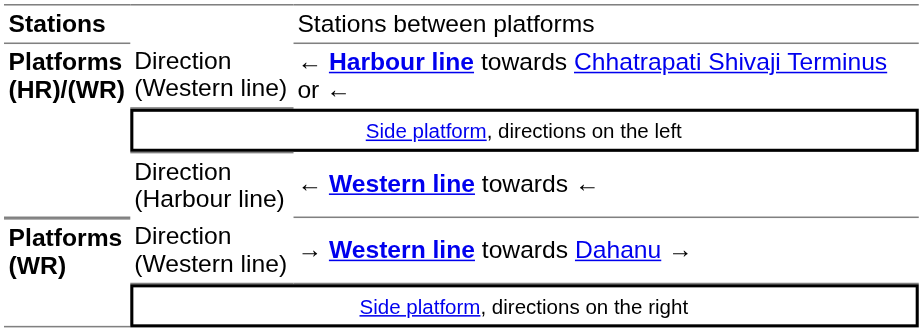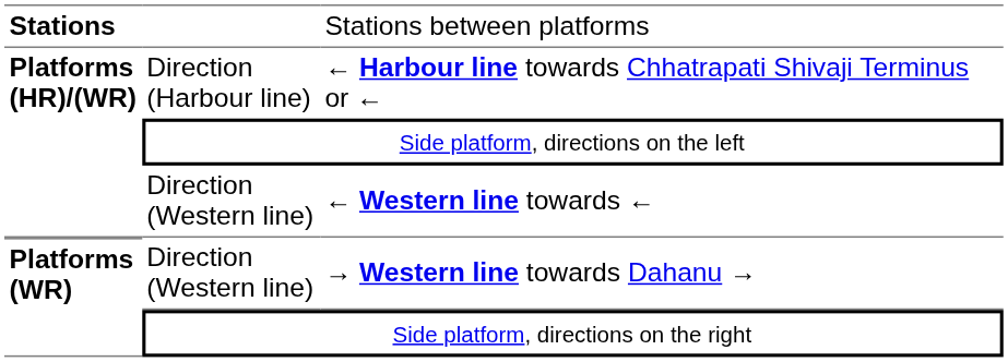← Harbour line towards Chhatrapati Shivaji Terminus or ← | column 2: Direction (Western line) -> Direction (Harbour line)
← Western line towards ← | column 2: Direction (Harbour line) -> Direction (Western line)
